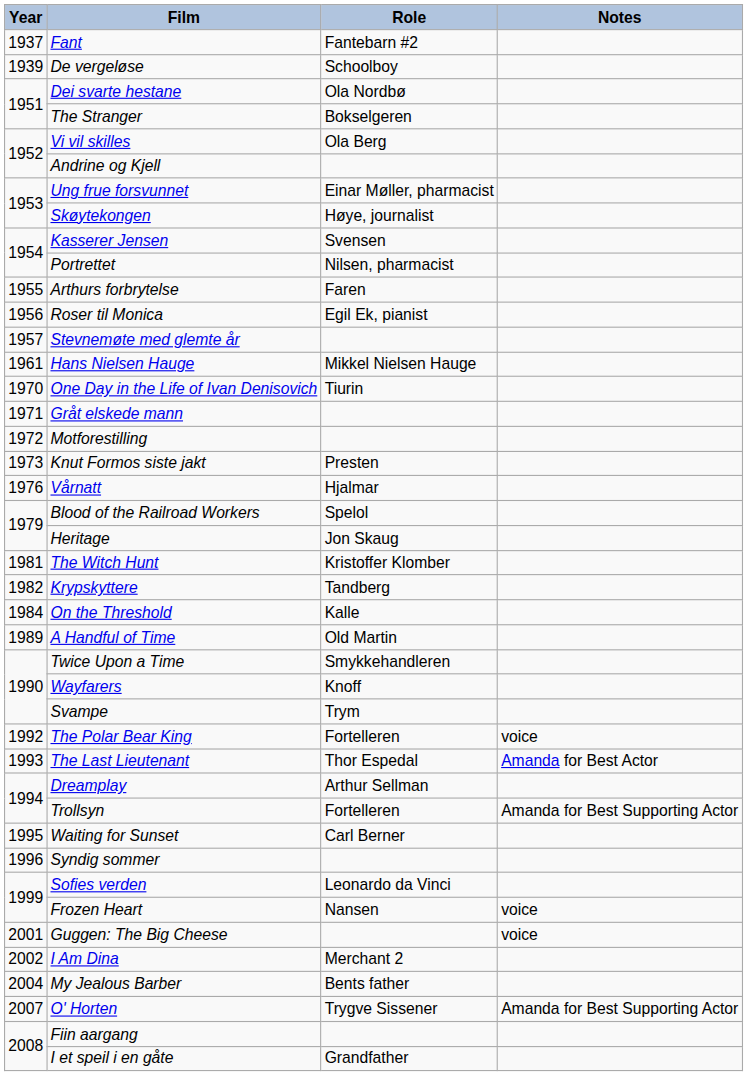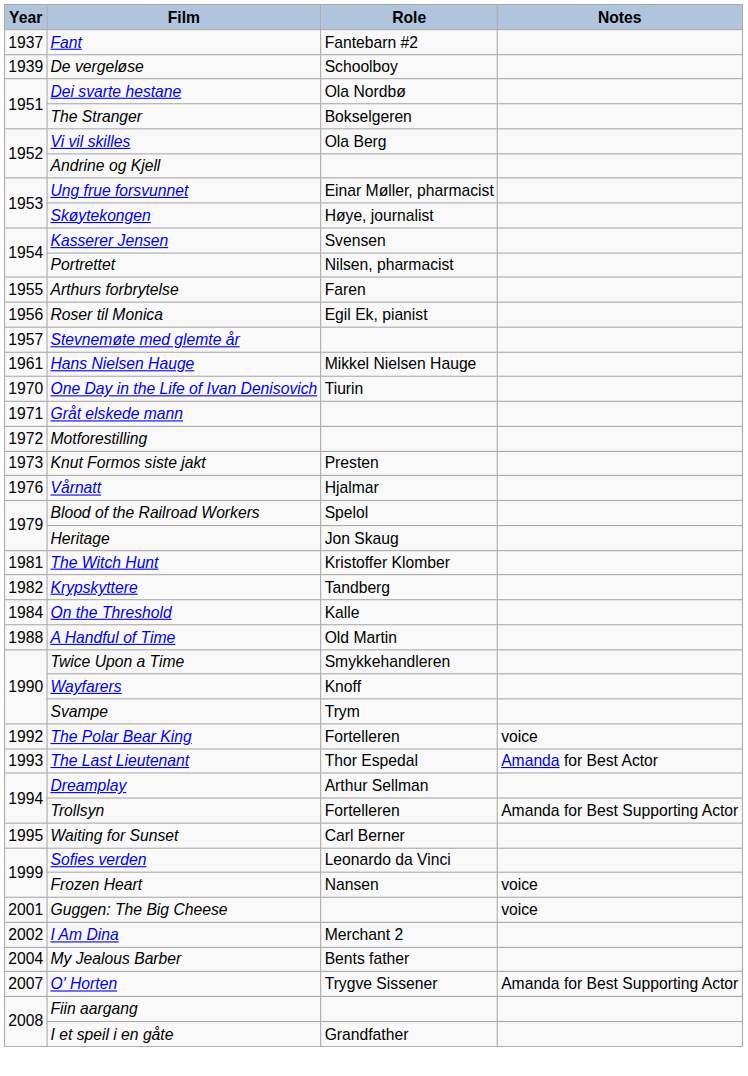A Handful of Time | Year: 1989 -> 1988
- row: 1996 | Syndig sommer
